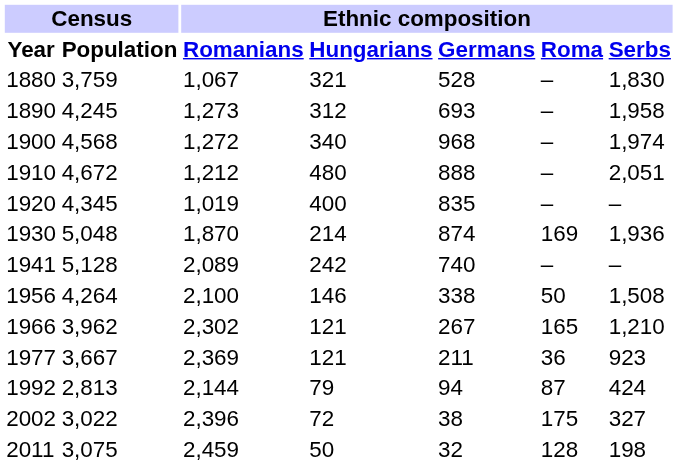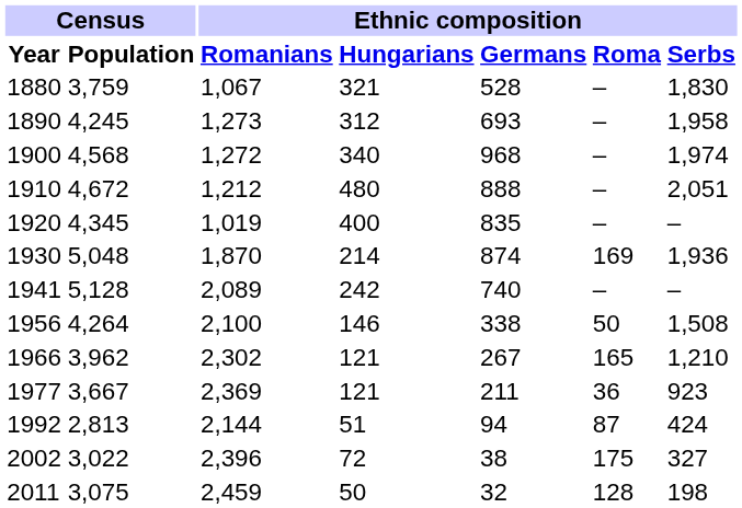1992 | Ethnic composition / Hungarians: 79 -> 51
